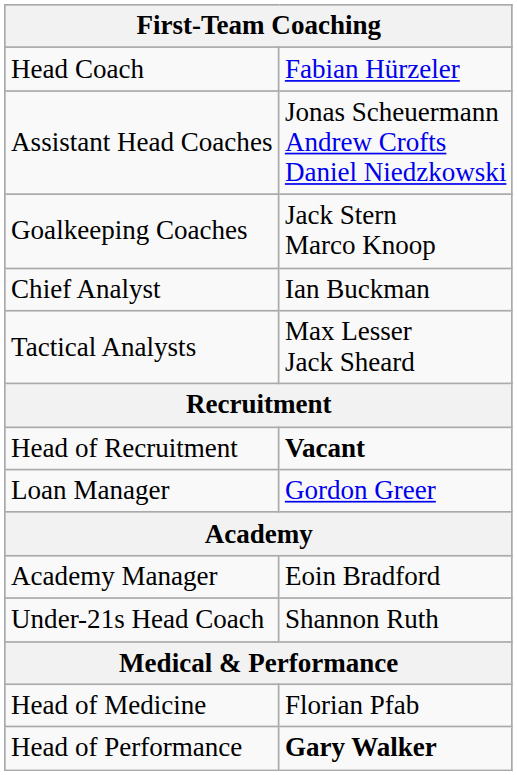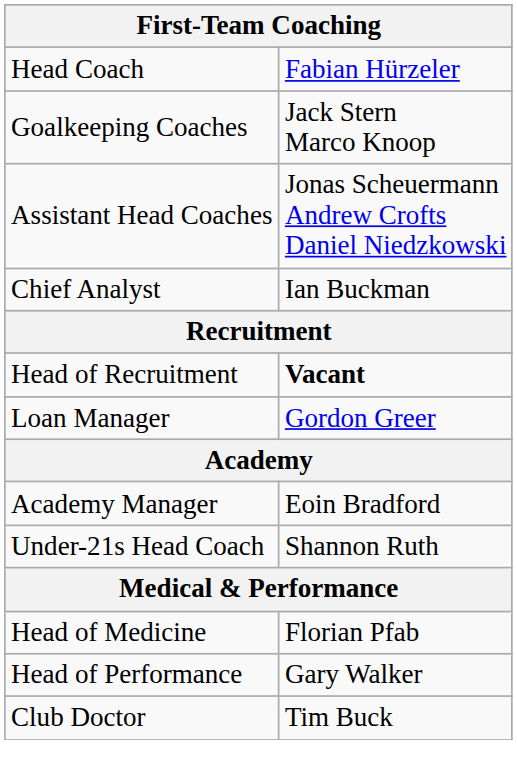rows swapped: Assistant Head Coaches <-> Goalkeeping Coaches
- row: Tactical Analysts | Max Lesser Jack Sheard
Head of Performance | column 2: bold -> normal
+ row: Club Doctor | Tim Buck
